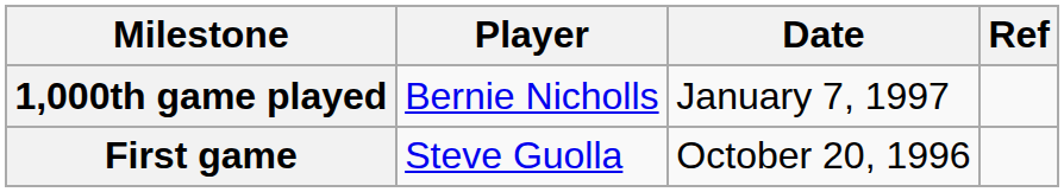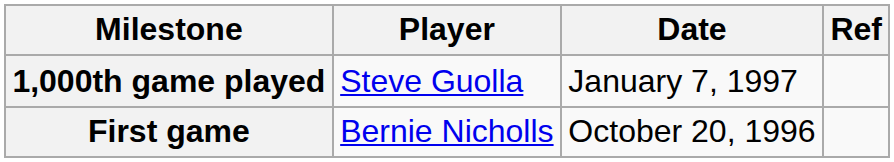1,000th game played | Player: Bernie Nicholls -> Steve Guolla
First game | Player: Steve Guolla -> Bernie Nicholls
